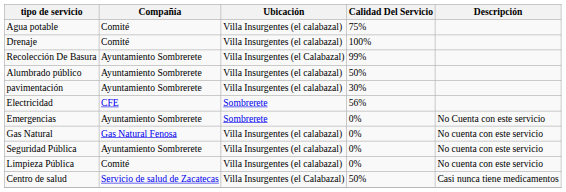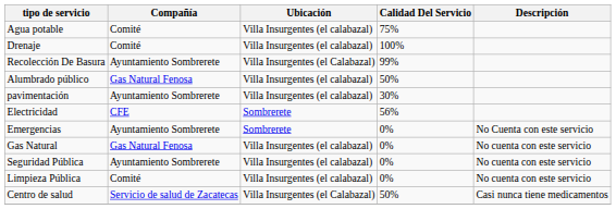Alumbrado público | Compañía: Ayuntamiento Sombrerete -> Gas Natural Fenosa
